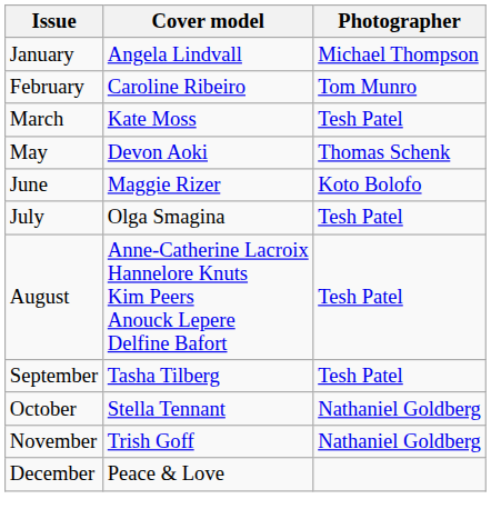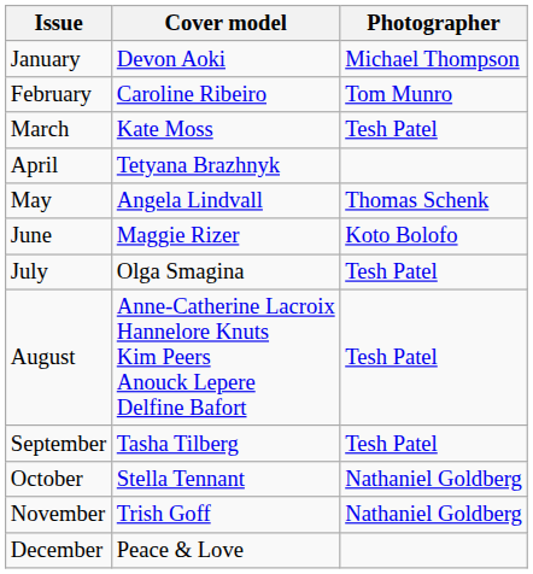January | Cover model: Angela Lindvall -> Devon Aoki
+ row: April | Tetyana Brazhnyk
May | Cover model: Devon Aoki -> Angela Lindvall
